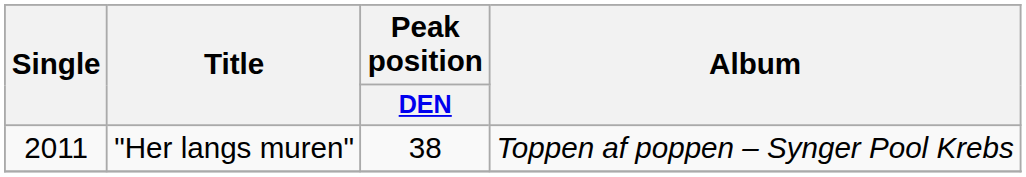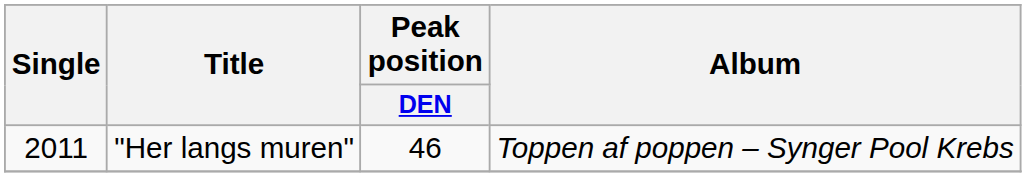"Her langs muren" | Peak position / DEN: 38 -> 46
